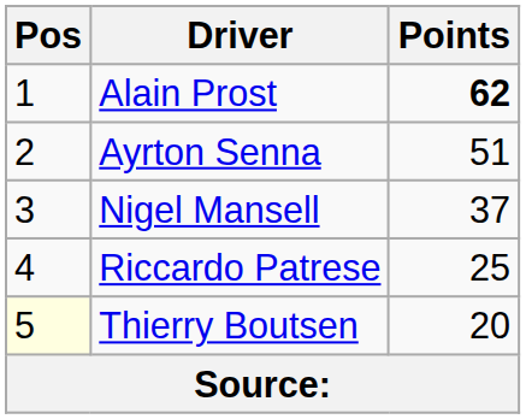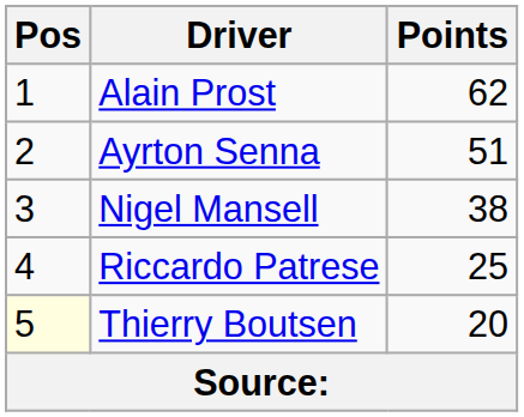Alain Prost | Points: bold -> normal
Nigel Mansell | Points: 37 -> 38
